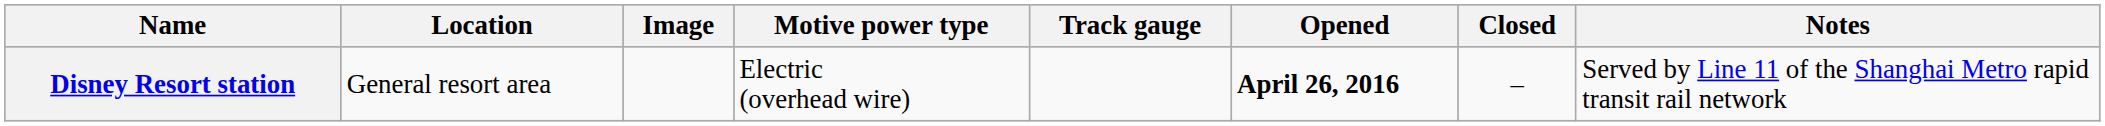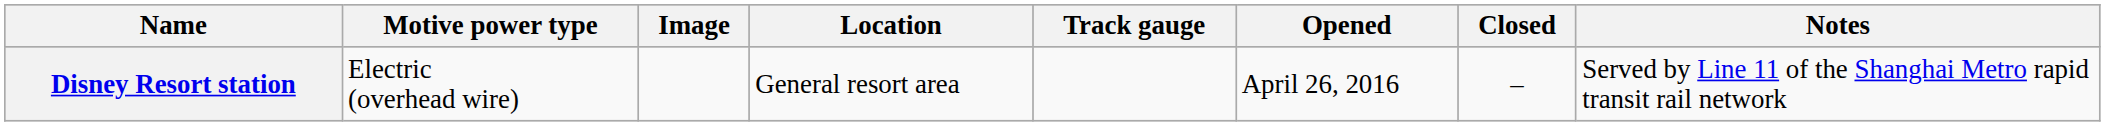columns swapped: Location <-> Motive power type
Disney Resort station | Opened: bold -> normal
